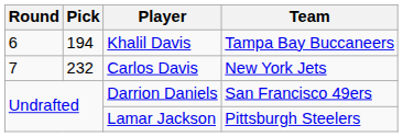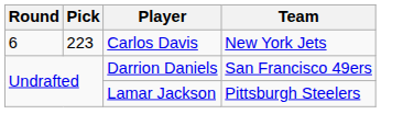- row: 6 | 194 | Khalil Davis | Tampa Bay Buccaneers
Carlos Davis | Round: 7 -> 6
Carlos Davis | Pick: 232 -> 223
